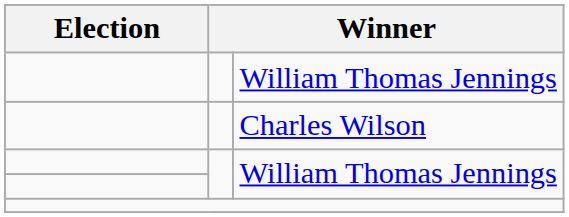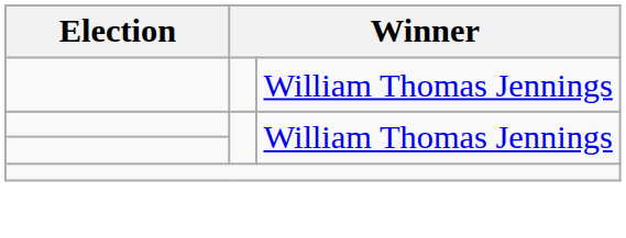- row: Charles Wilson
